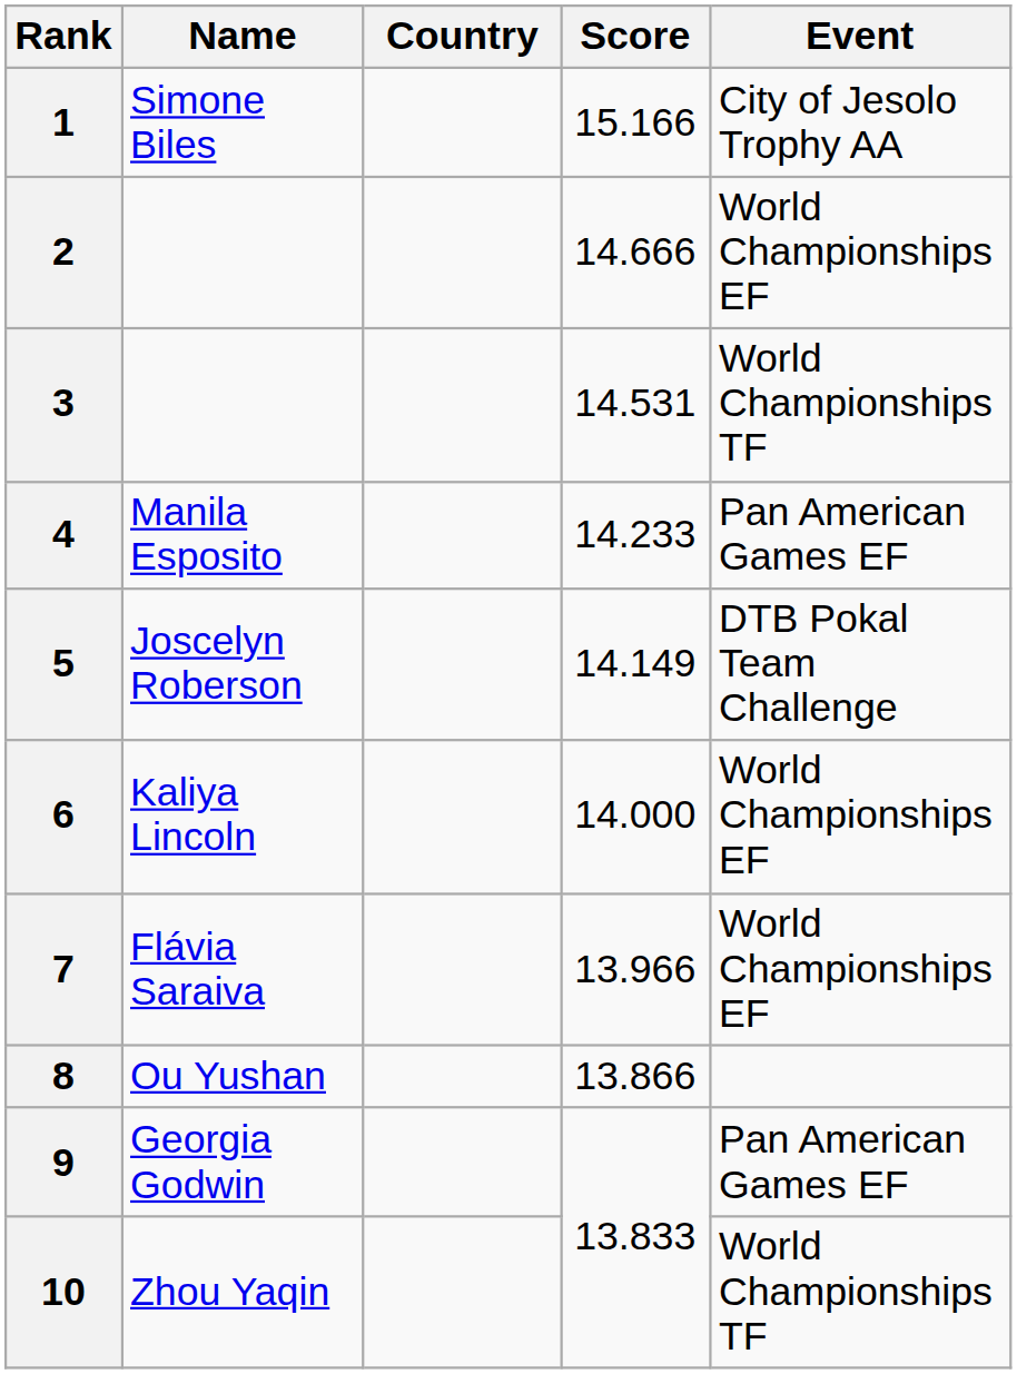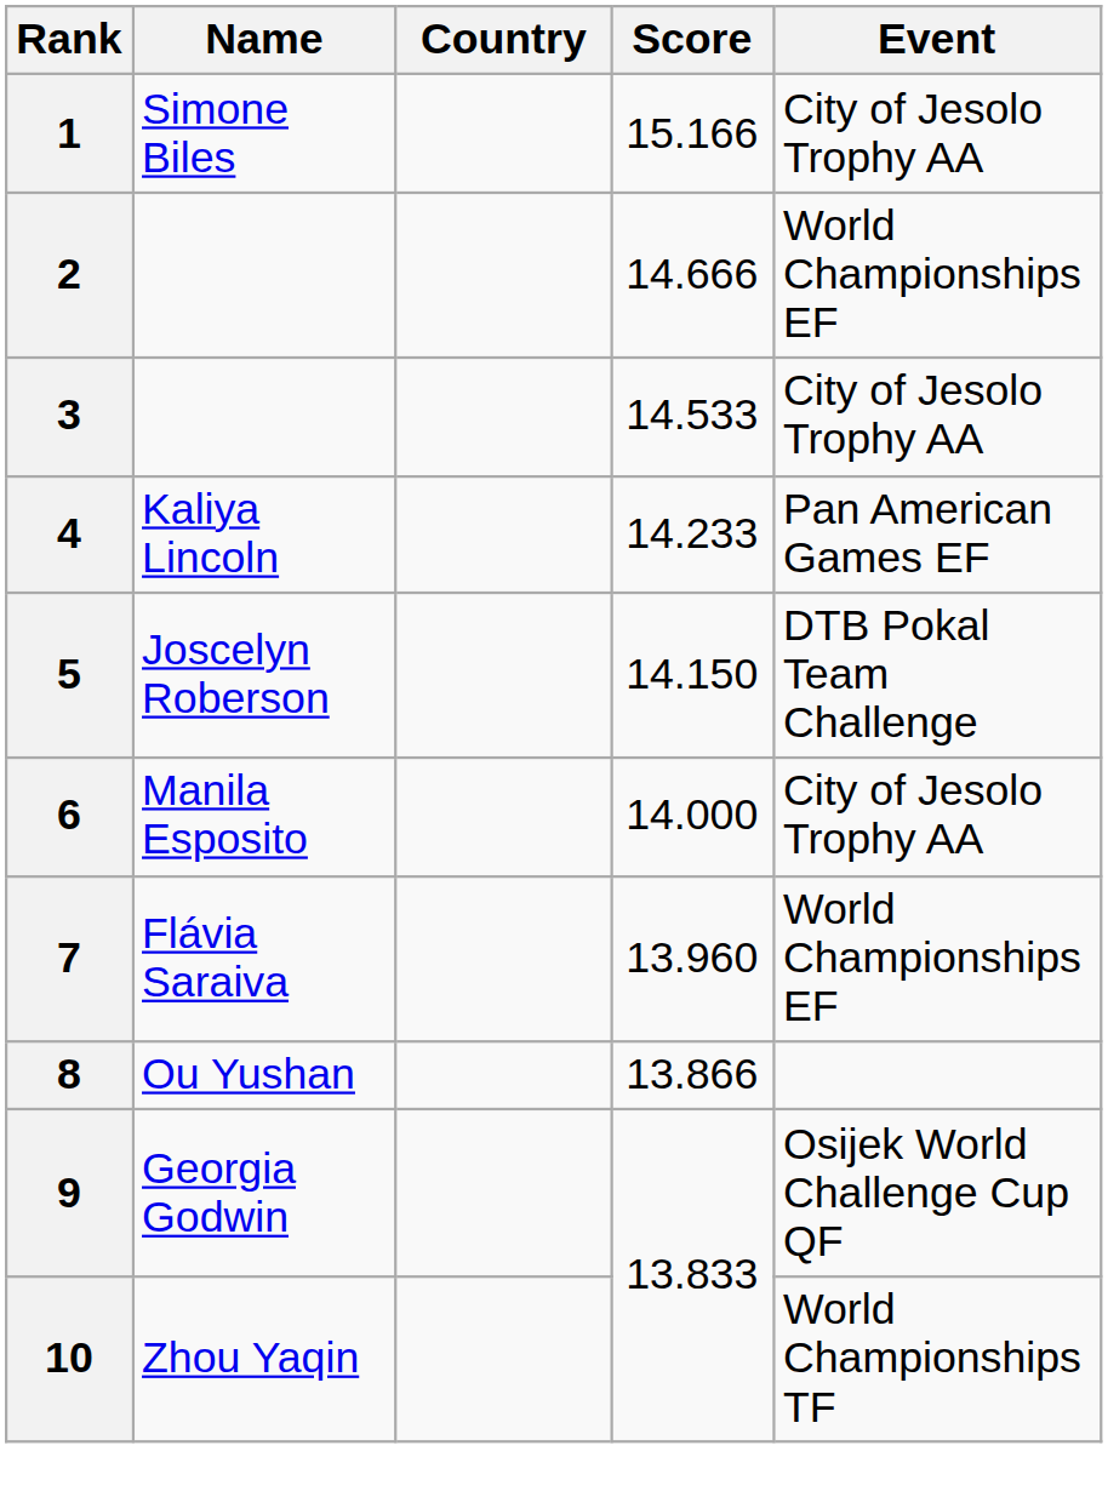3 | Score: 14.531 -> 14.533
3 | Event: World Championships TF -> City of Jesolo Trophy AA
4 | Name: Manila Esposito -> Kaliya Lincoln
5 | Score: 14.149 -> 14.150
6 | Name: Kaliya Lincoln -> Manila Esposito
6 | Event: World Championships EF -> City of Jesolo Trophy AA
7 | Score: 13.966 -> 13.960
9 | Event: Pan American Games EF -> Osijek World Challenge Cup QF
